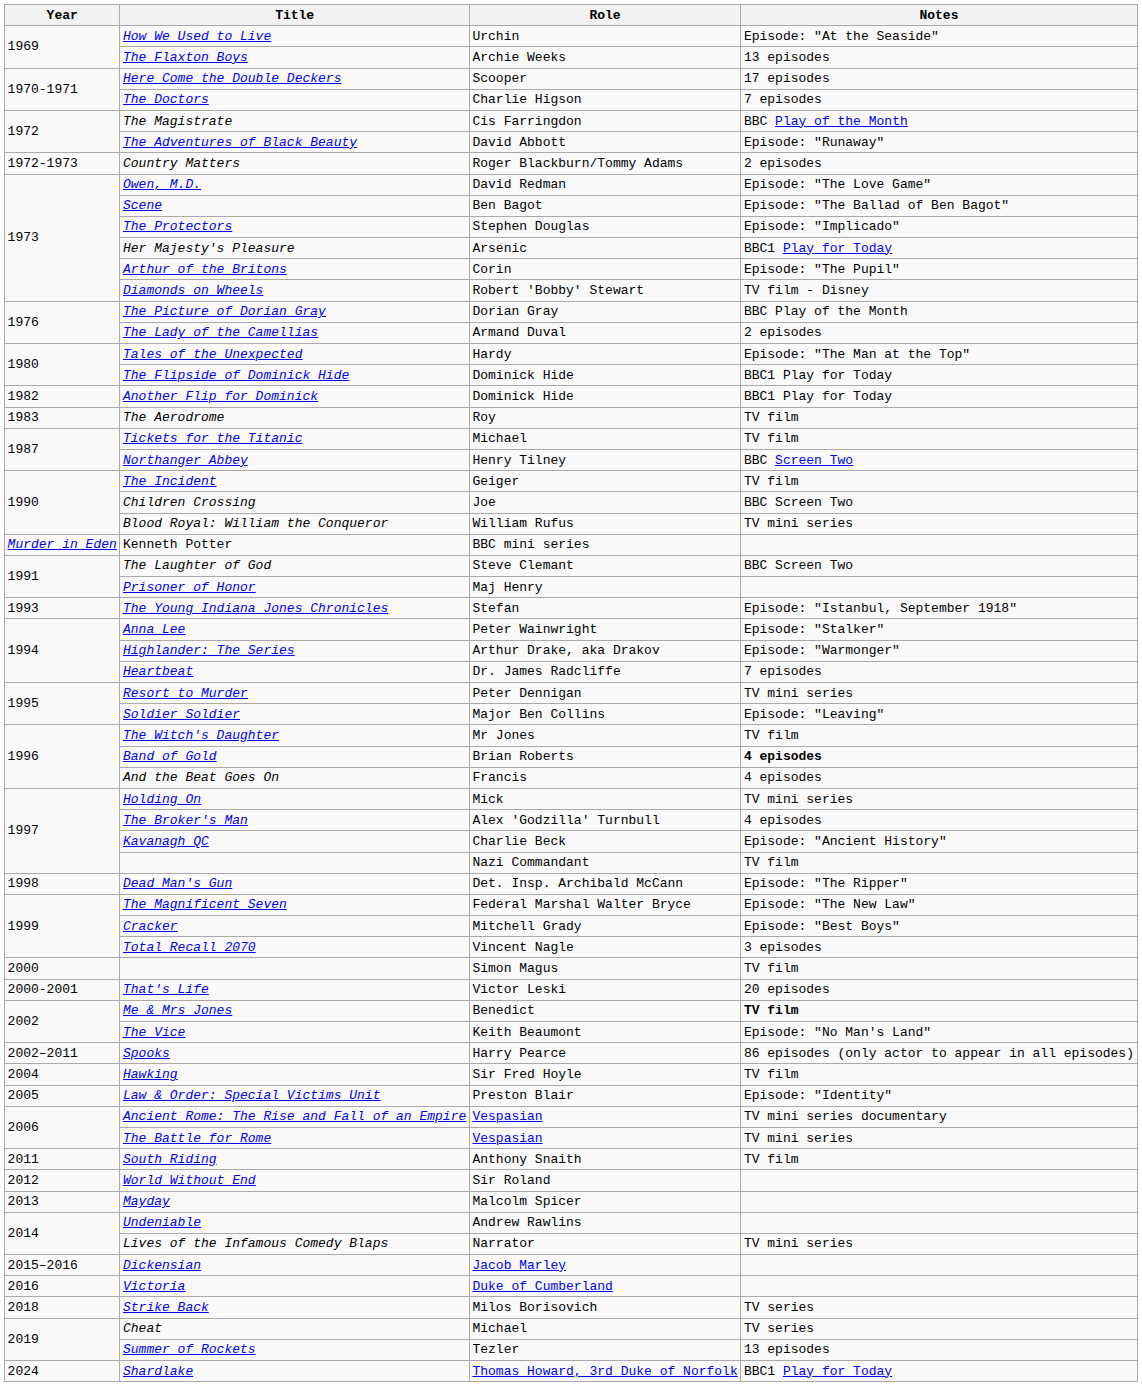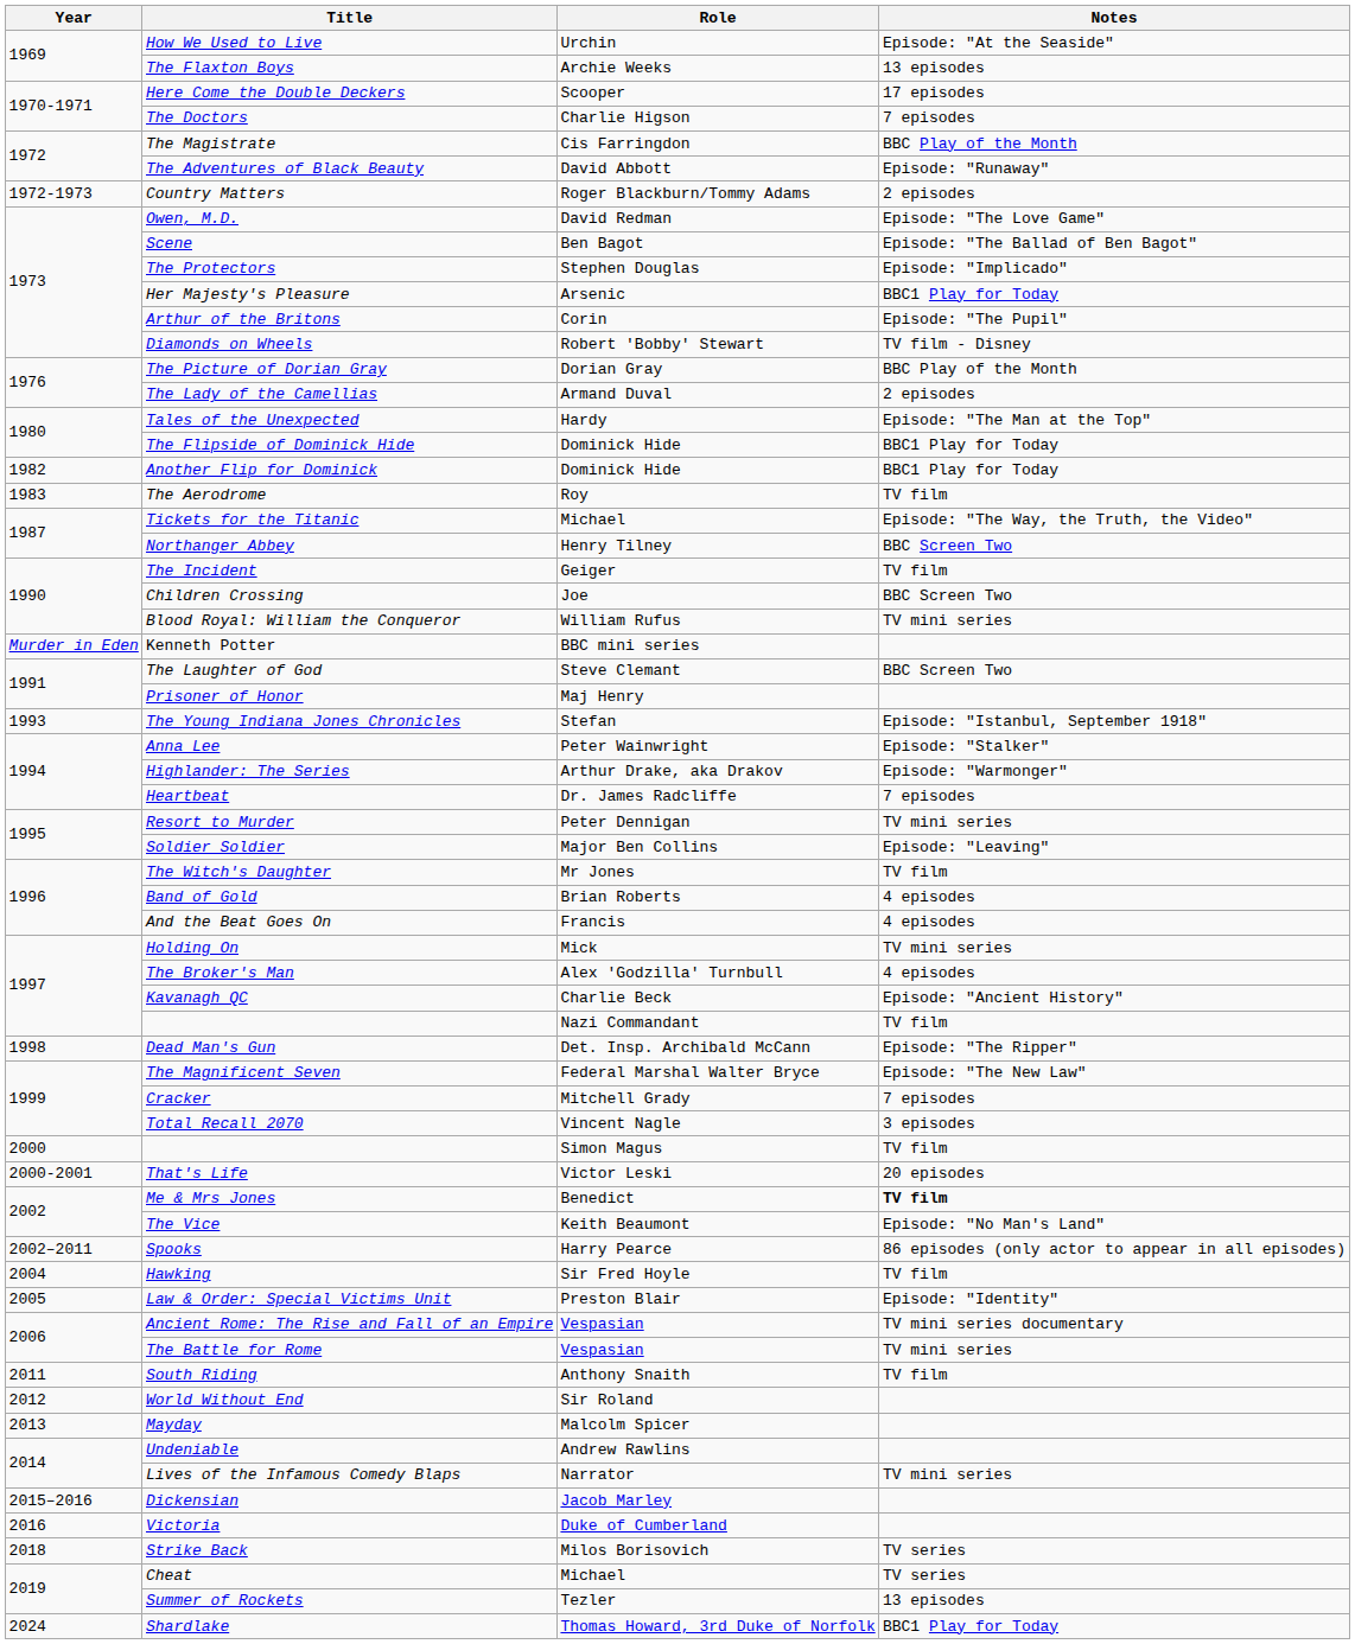Tickets for the Titanic | Notes: TV film -> Episode: "The Way, the Truth, the Video"
Band of Gold | Notes: bold -> normal
Cracker | Notes: Episode: "Best Boys" -> 7 episodes
